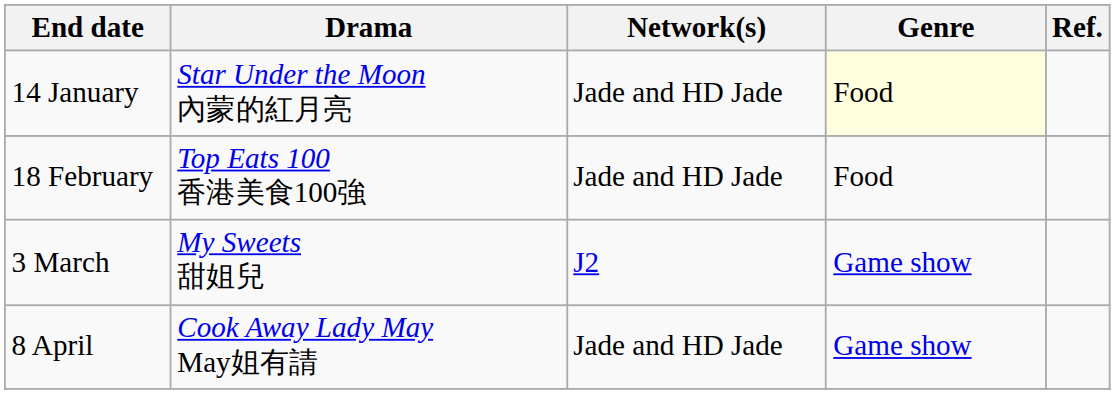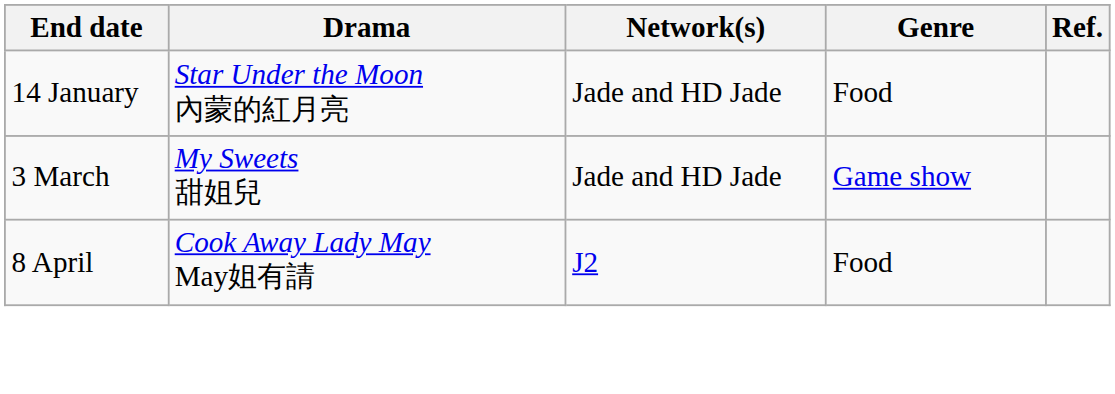14 January | Genre: lightyellow background -> no background
- row: 18 February | Top Eats 100 香港美食100強 | Jade and HD Jade | Food
3 March | Network(s): J2 -> Jade and HD Jade
8 April | Network(s): Jade and HD Jade -> J2
8 April | Genre: Game show -> Food
